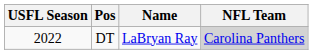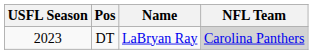DT | USFL Season: 2022 -> 2023
